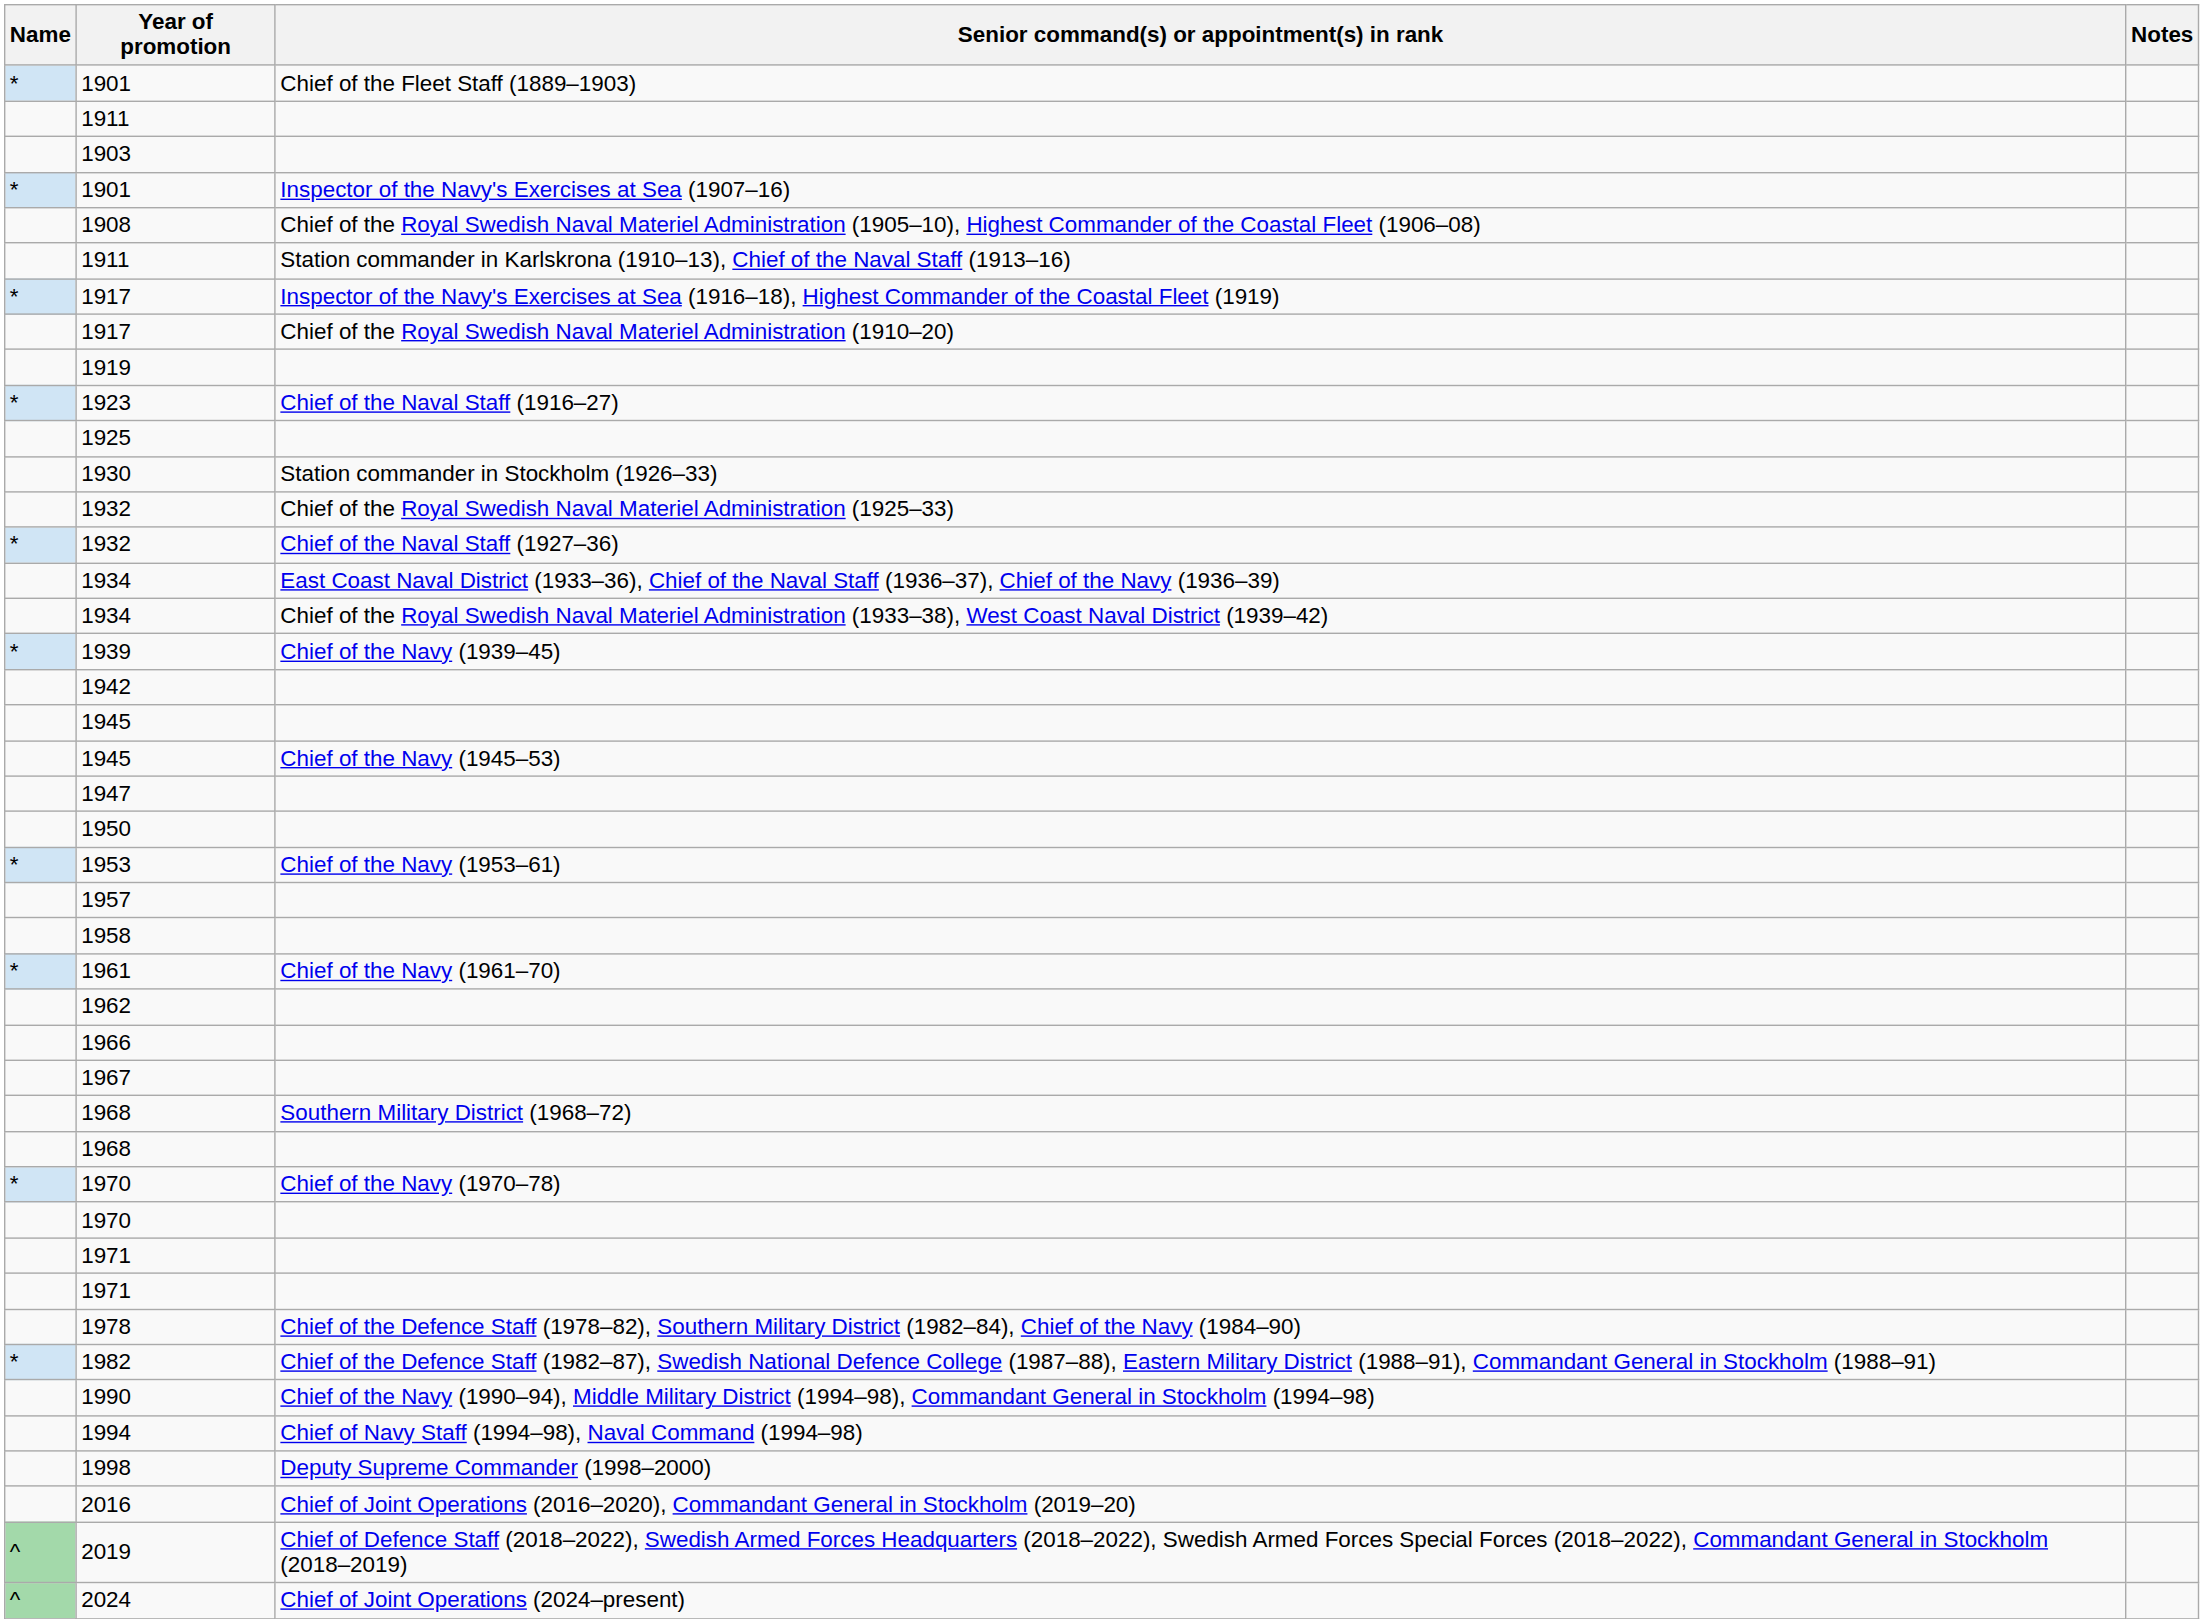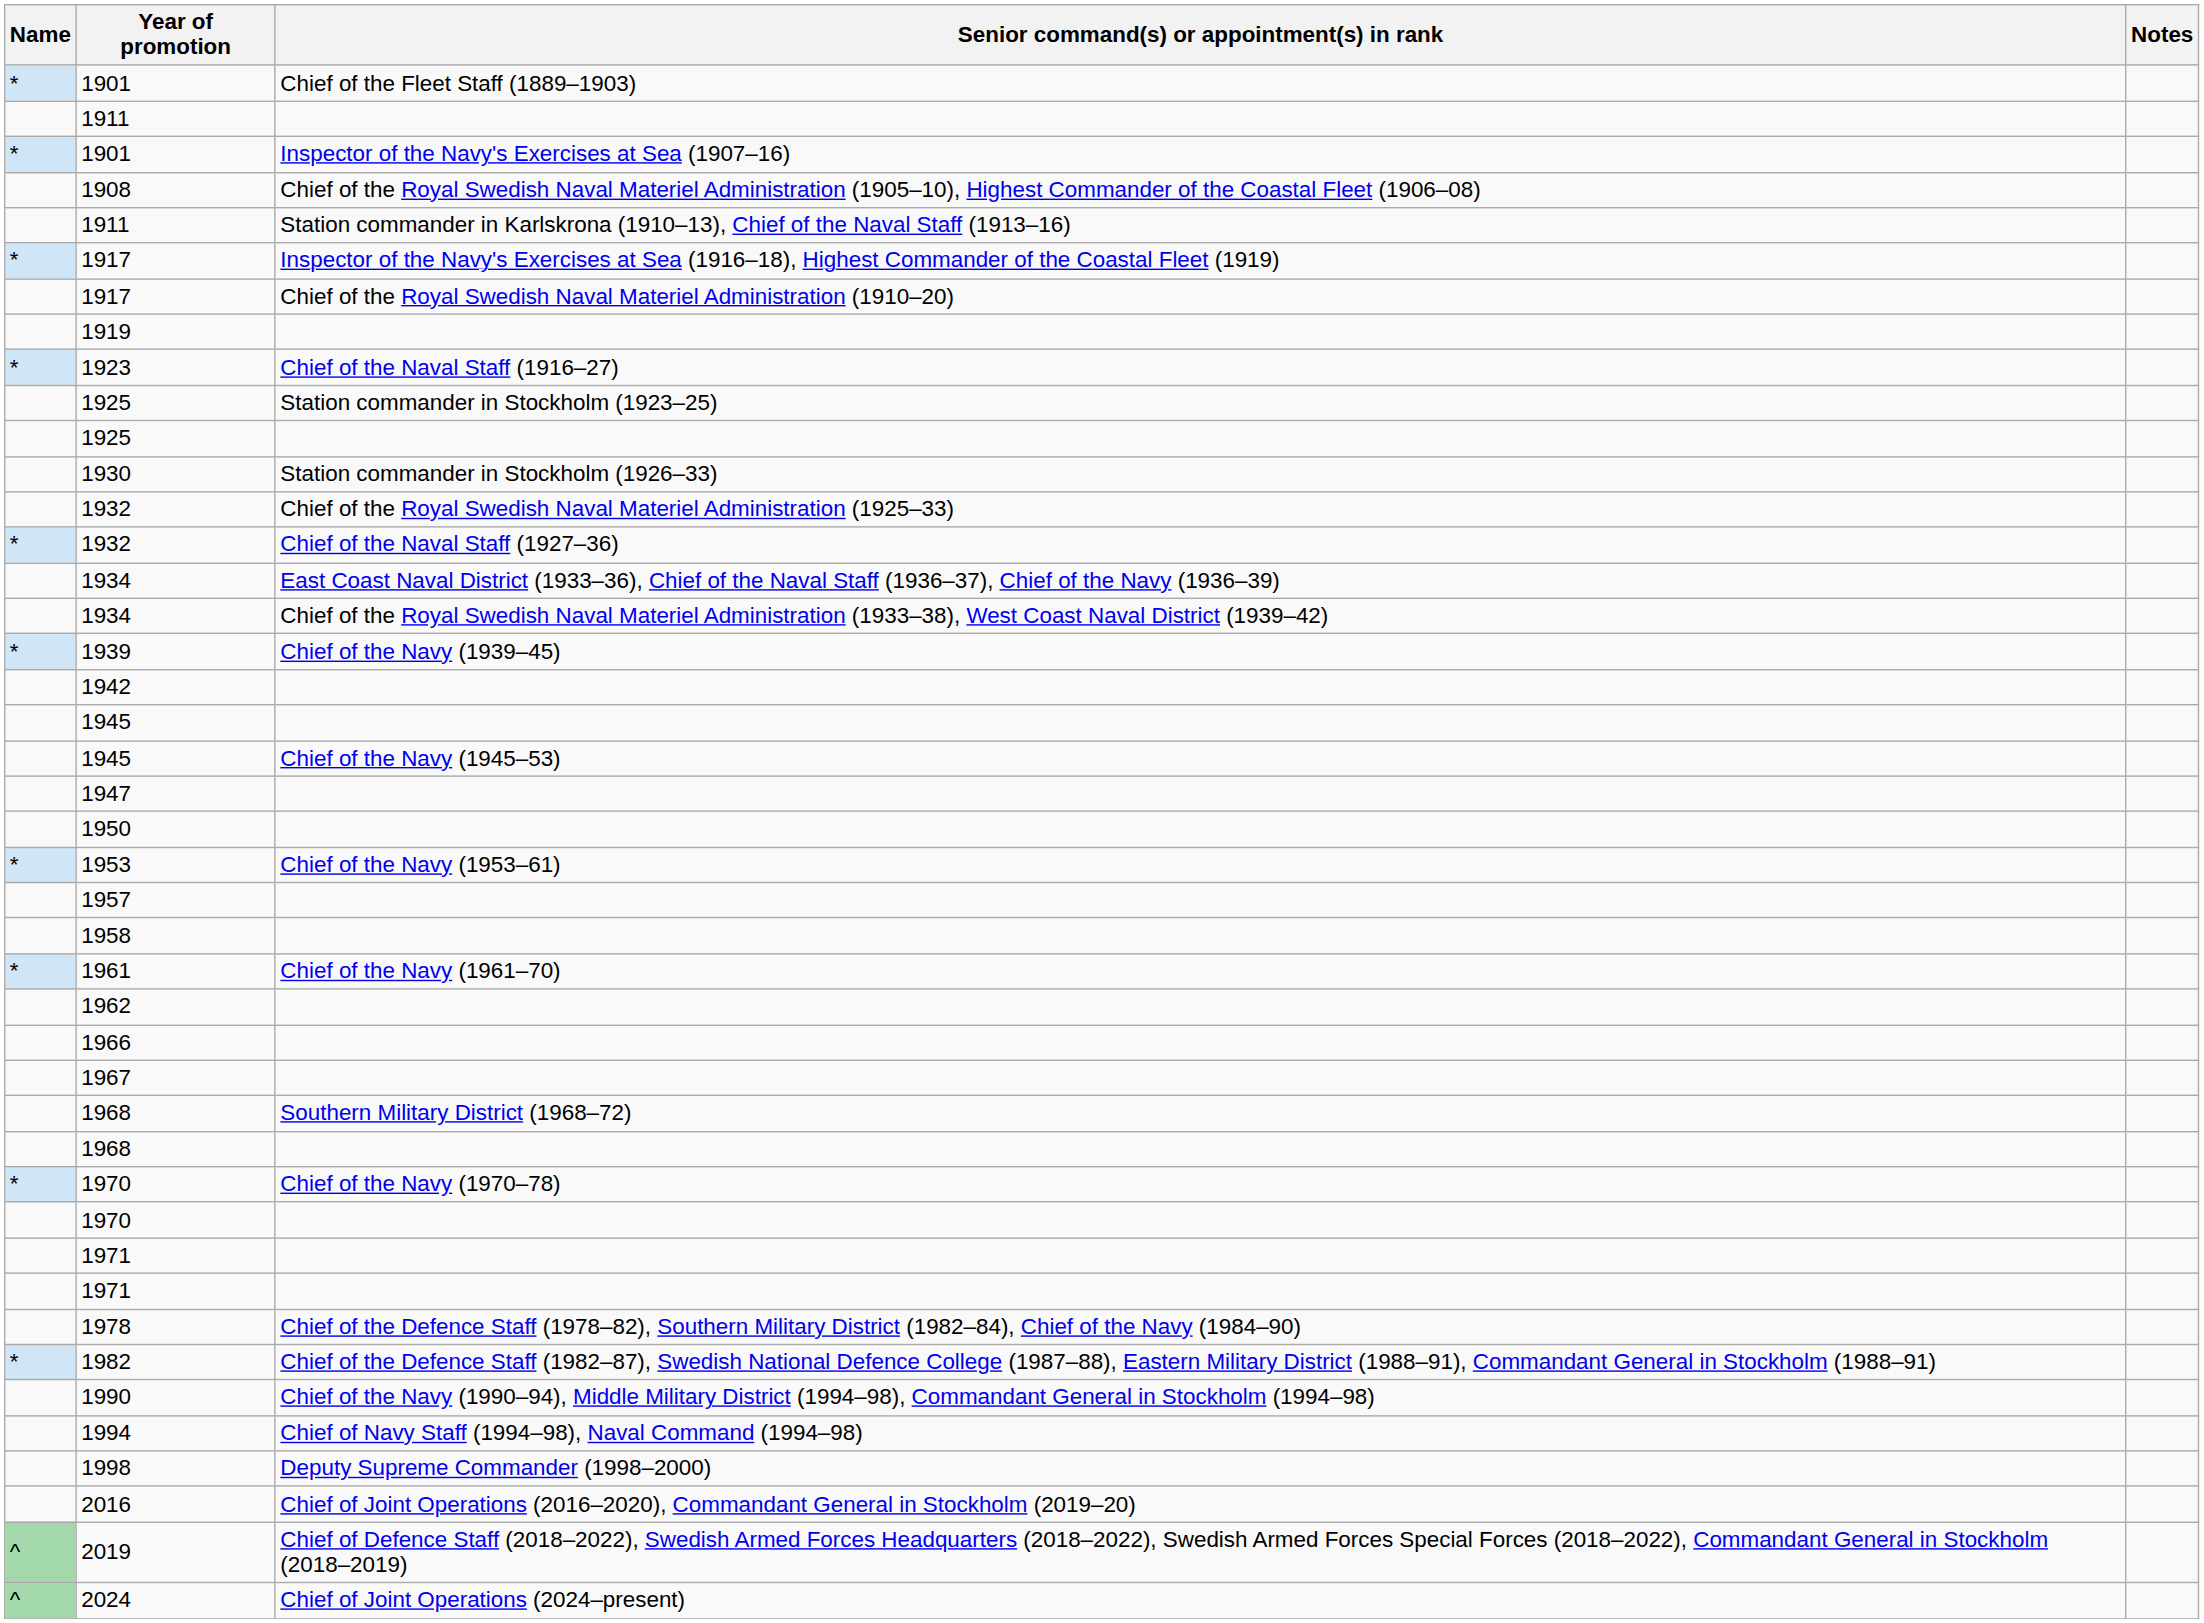- row: 1903
+ row: 1925 | Station commander in Stockholm (1923–25)
